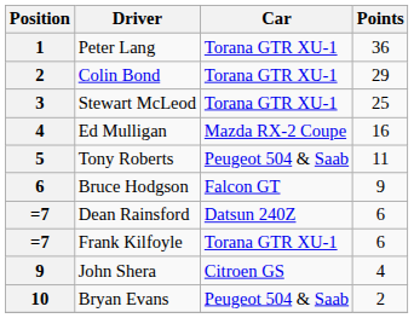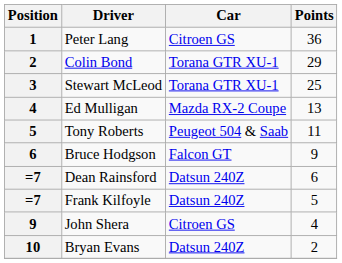Peter Lang | Car: Torana GTR XU-1 -> Citroen GS
Ed Mulligan | Points: 16 -> 13
Frank Kilfoyle | Car: Torana GTR XU-1 -> Datsun 240Z
Frank Kilfoyle | Points: 6 -> 5
Bryan Evans | Car: Peugeot 504 & Saab -> Datsun 240Z
